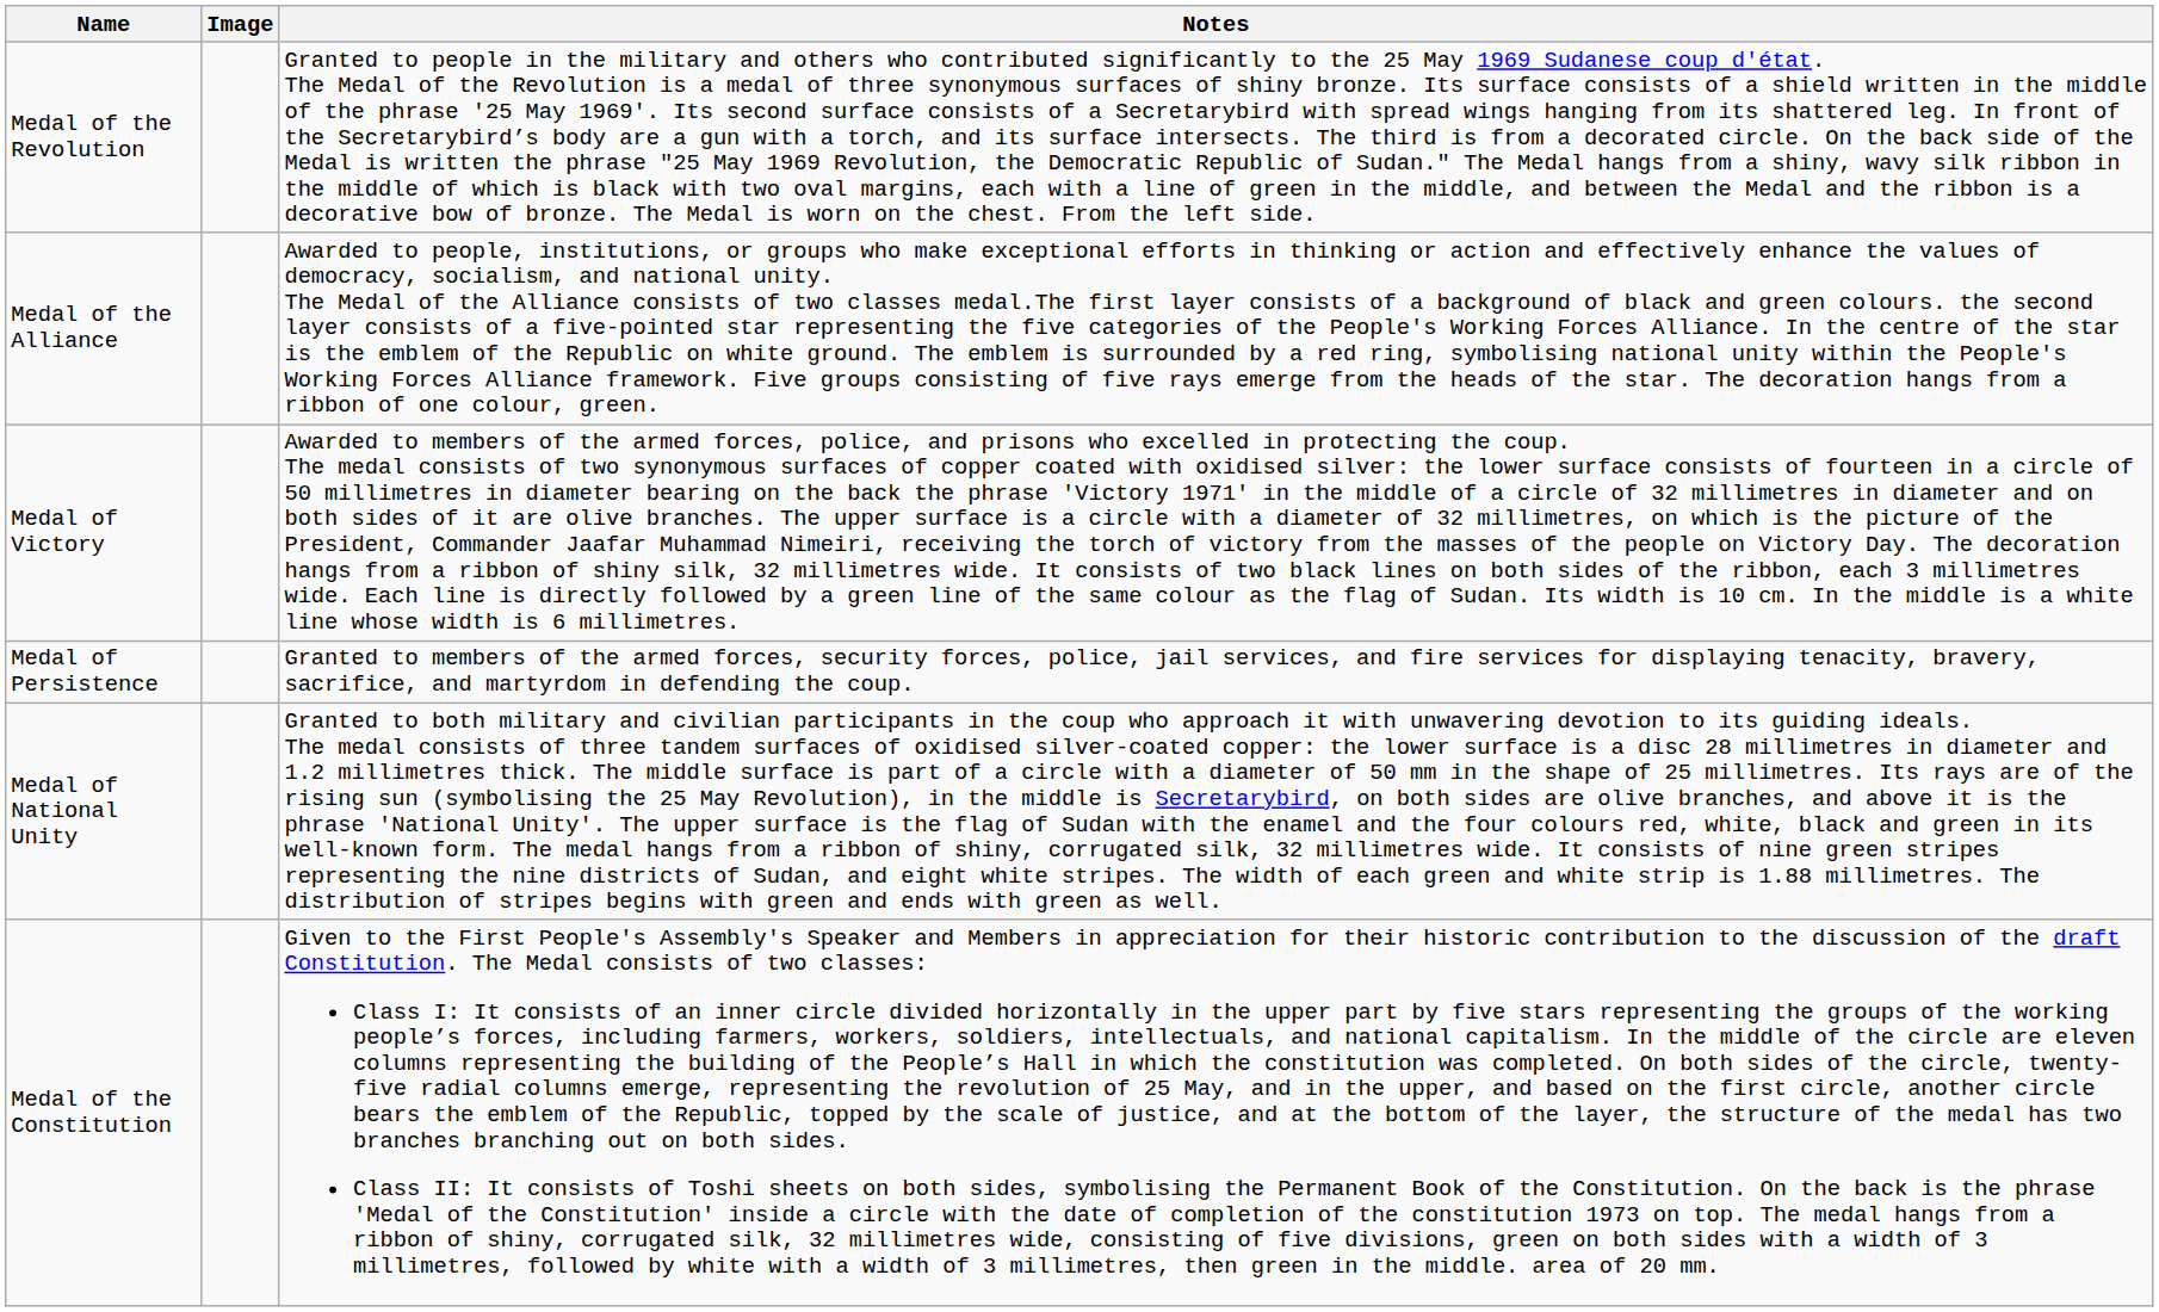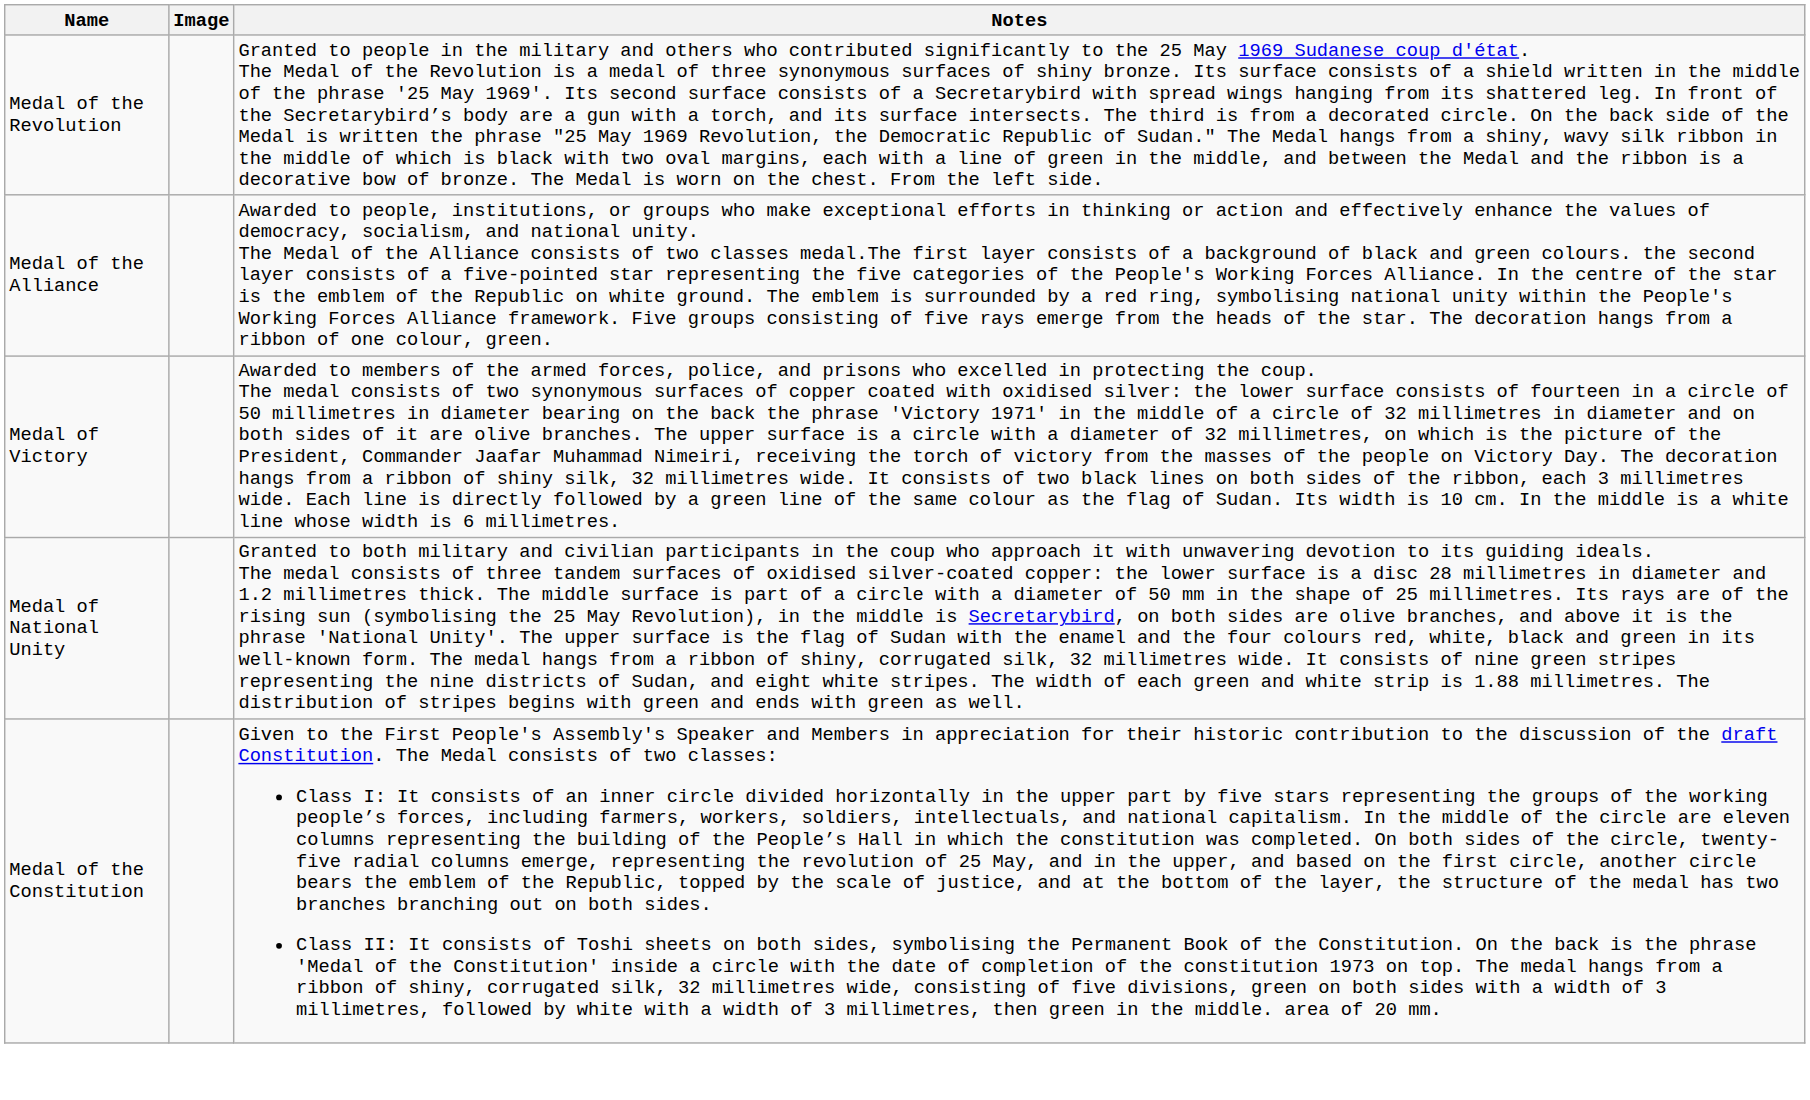- row: Medal of Persistence | Granted to members of the armed forces, security forces, police, jail services, and fire services for displaying tenacity, bravery, sacrifice, and martyrdom in defending the coup.
